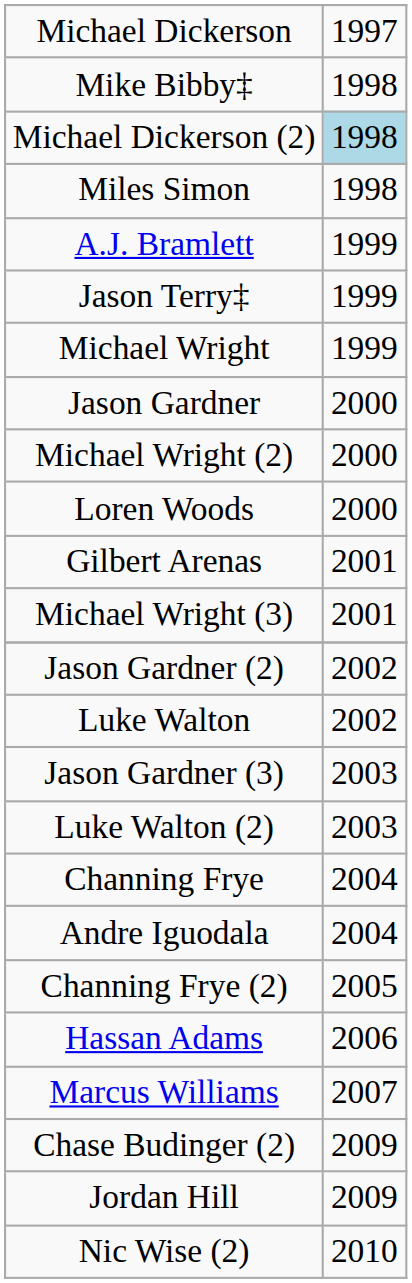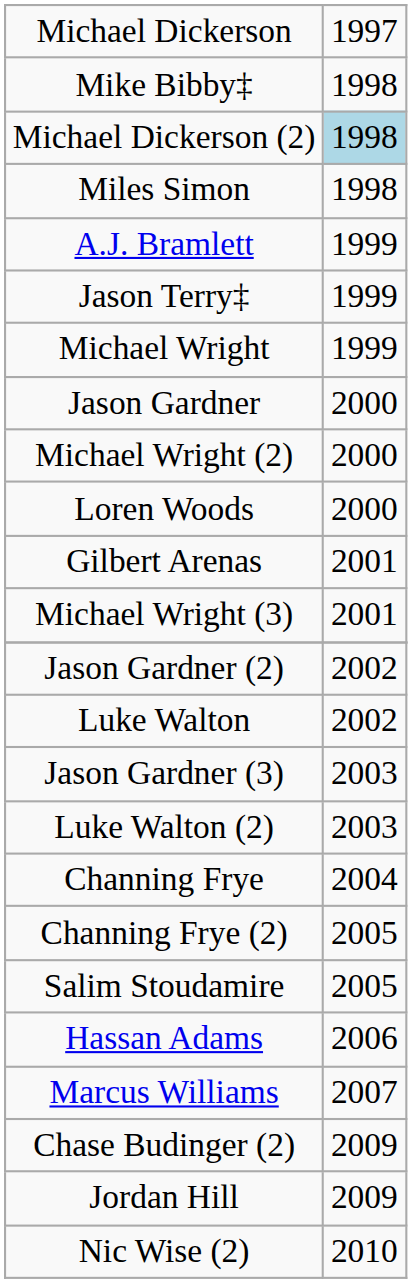- row: Andre Iguodala | 2004
+ row: Salim Stoudamire | 2005
